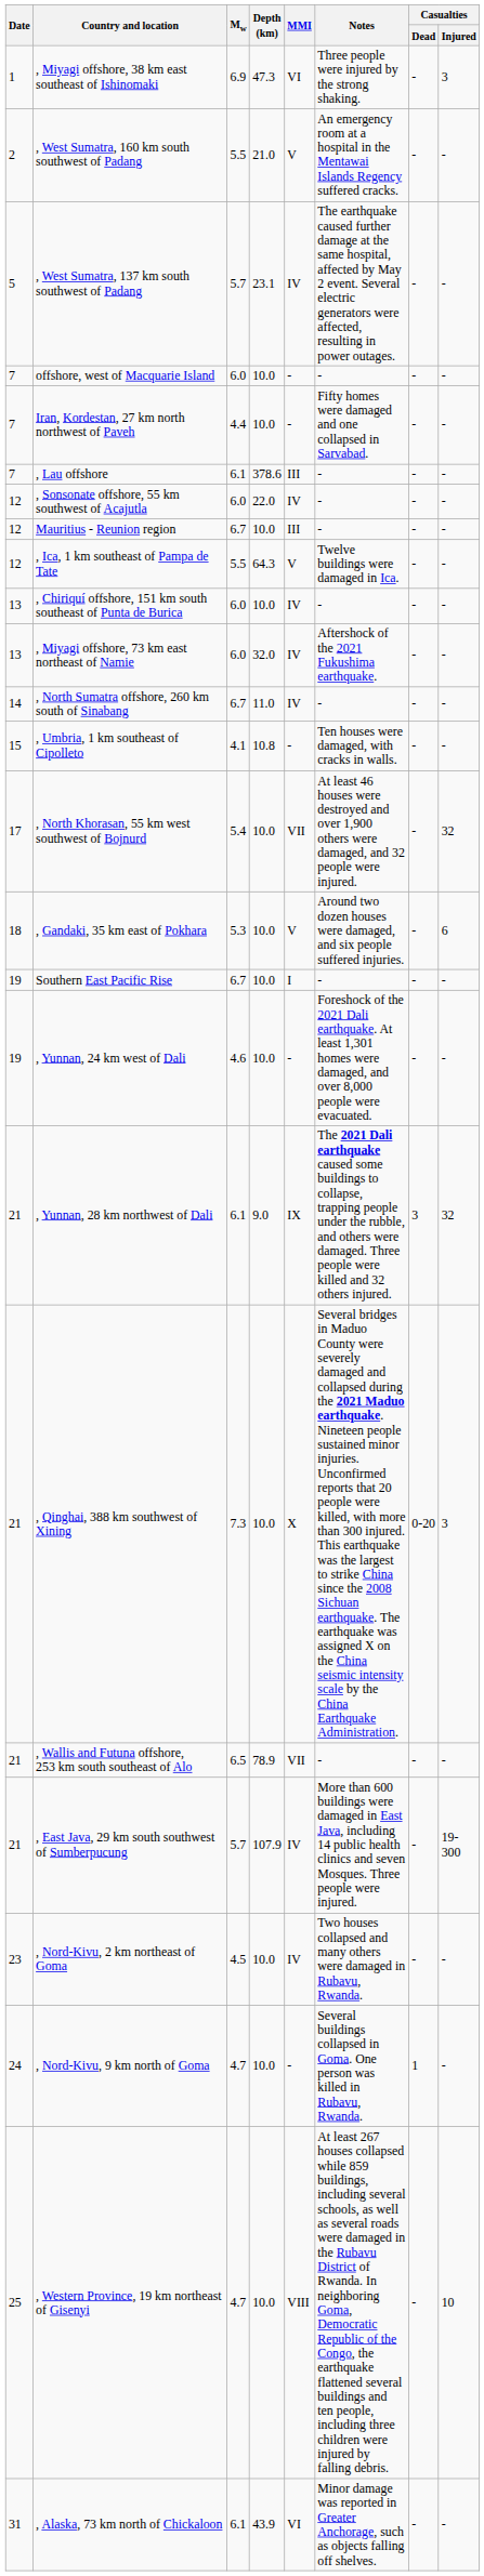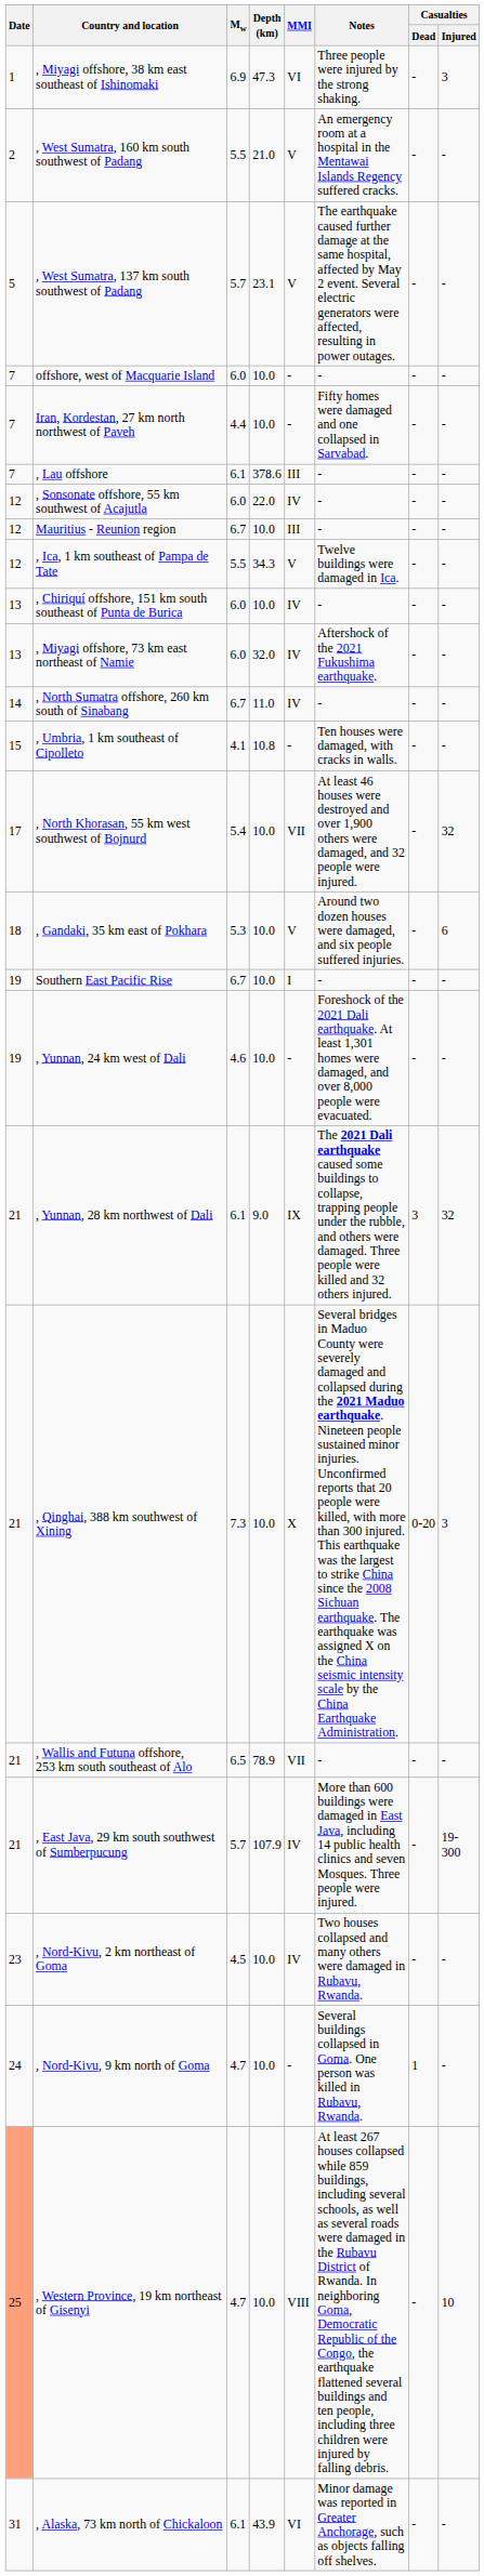, West Sumatra, 137 km south southwest of Padang | MMI: IV -> V
, Ica, 1 km southeast of Pampa de Tate | Depth (km): 64.3 -> 34.3
, Western Province, 19 km northeast of Gisenyi | Date: no background -> lightsalmon background
